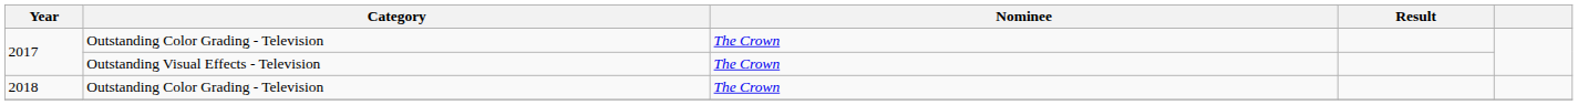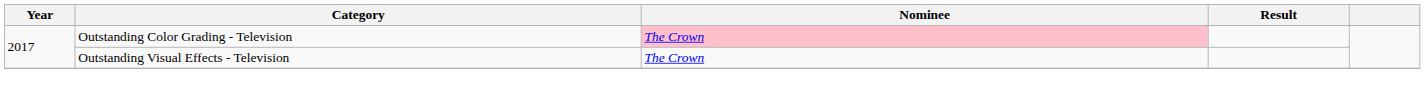2017 / Outstanding Color Grading - Television | Nominee: no background -> pink background
- row: 2018 | Outstanding Color Grading - Television | The Crown
